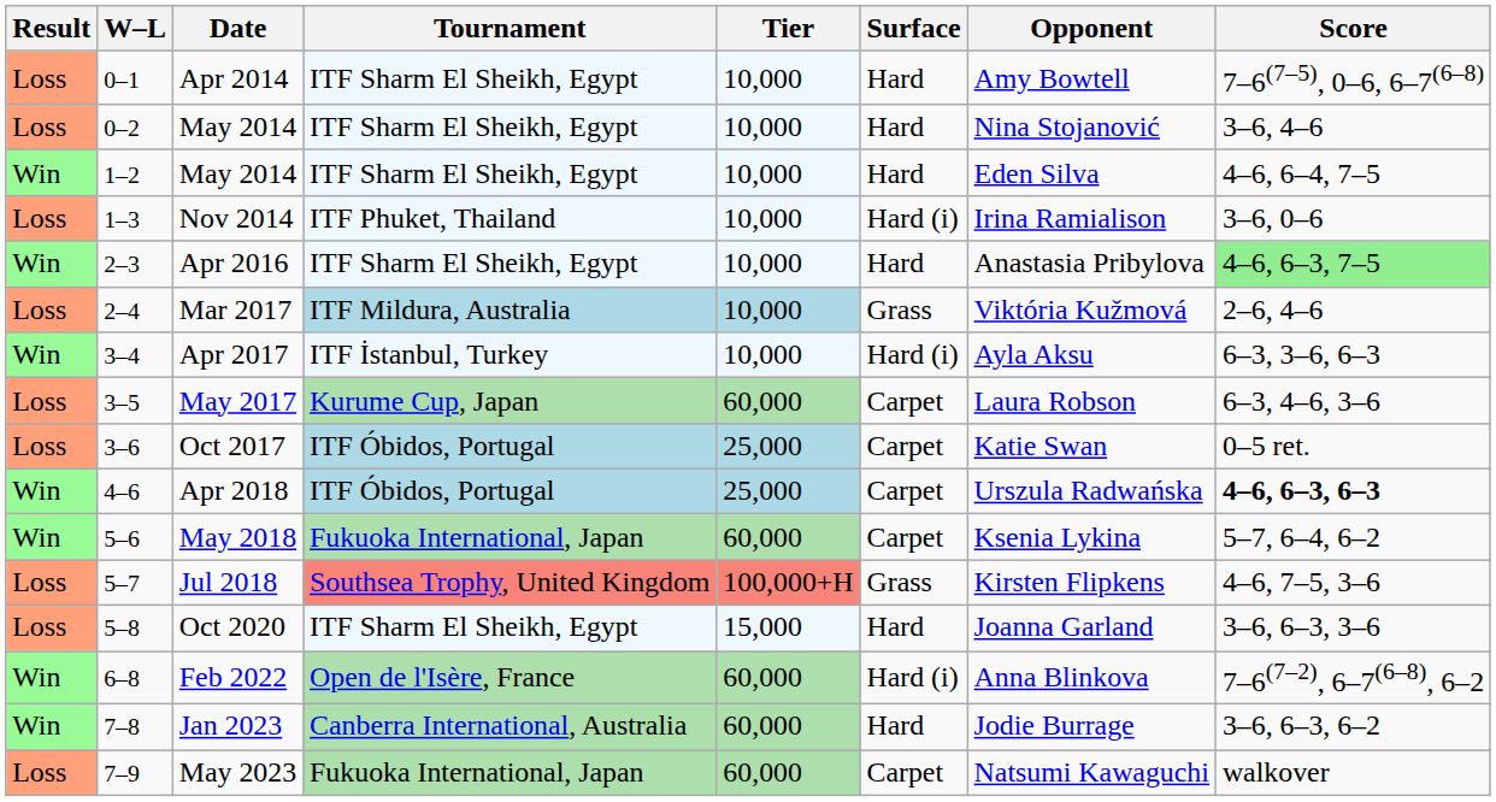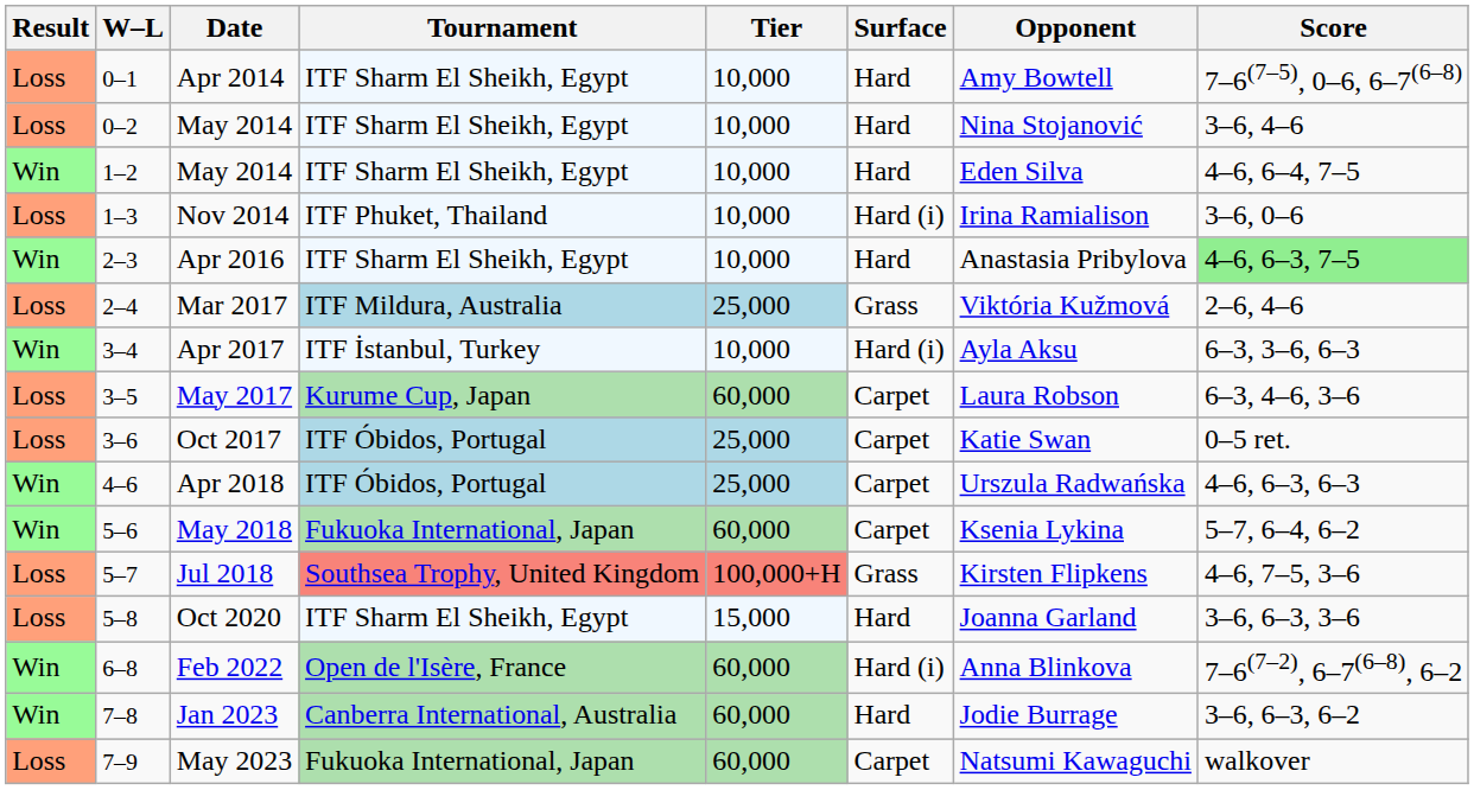Mar 2017 | Tier: 10,000 -> 25,000
Apr 2018 | Score: bold -> normal
